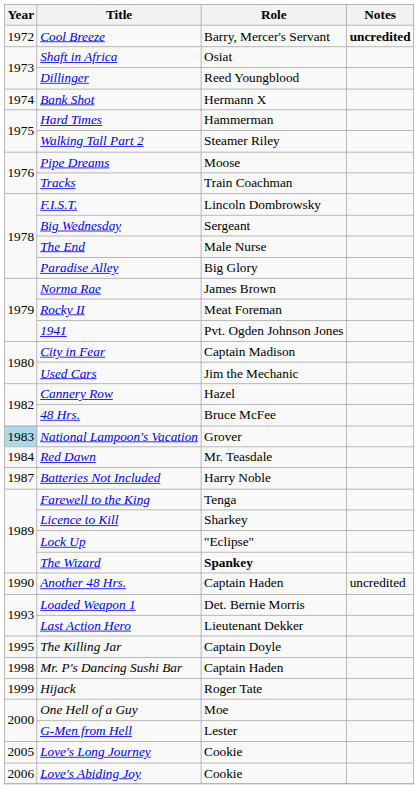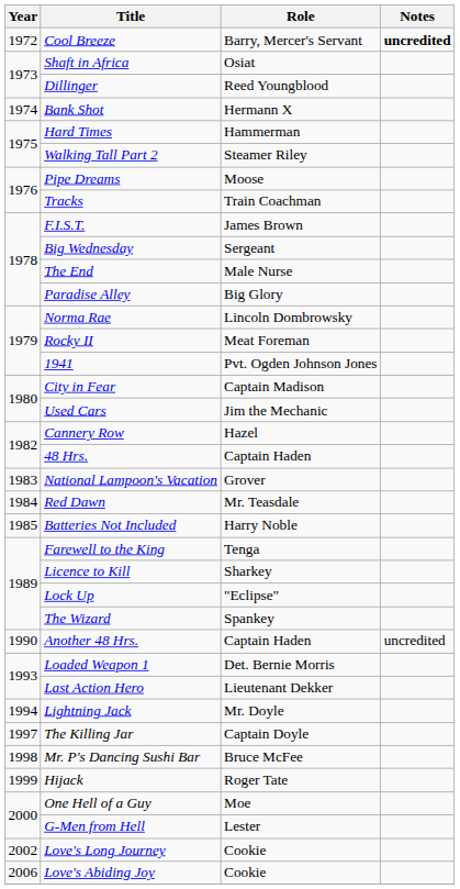F.I.S.T. | Role: Lincoln Dombrowsky -> James Brown
Norma Rae | Role: James Brown -> Lincoln Dombrowsky
48 Hrs. | Role: Bruce McFee -> Captain Haden
National Lampoon's Vacation | Year: lightblue background -> no background
Batteries Not Included | Year: 1987 -> 1985
The Wizard | Role: bold -> normal
+ row: 1994 | Lightning Jack | Mr. Doyle
The Killing Jar | Year: 1995 -> 1997
Mr. P's Dancing Sushi Bar | Role: Captain Haden -> Bruce McFee
Love's Long Journey | Year: 2005 -> 2002
